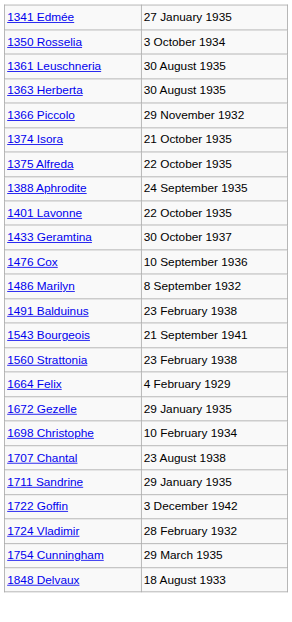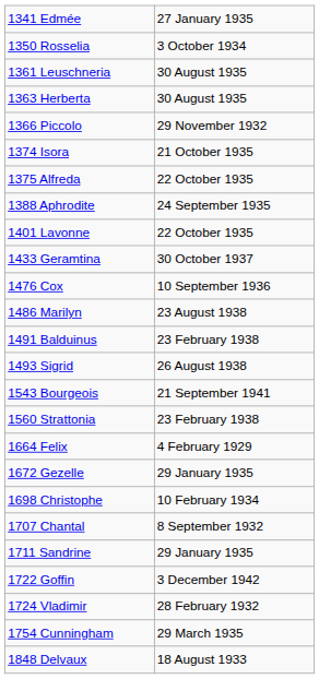1486 Marilyn | column 2: 8 September 1932 -> 23 August 1938
+ row: 1493 Sigrid | 26 August 1938
1707 Chantal | column 2: 23 August 1938 -> 8 September 1932
